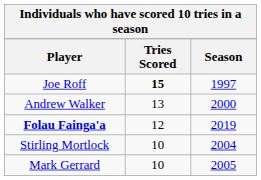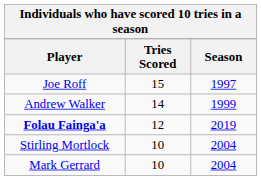Joe Roff | Tries Scored: bold -> normal
Andrew Walker | Tries Scored: 13 -> 14
Andrew Walker | Season: 2000 -> 1999
Mark Gerrard | Season: 2005 -> 2004
